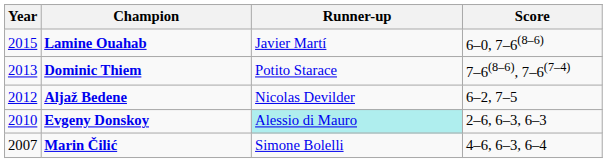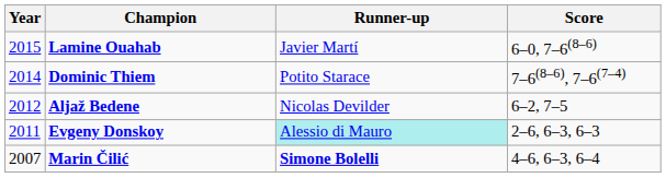Dominic Thiem | Year: 2013 -> 2014
Evgeny Donskoy | Year: 2010 -> 2011
Marin Čilić | Runner-up: normal -> bold
